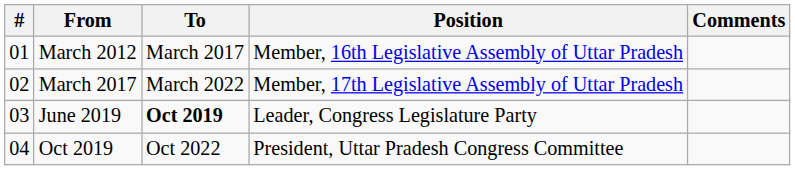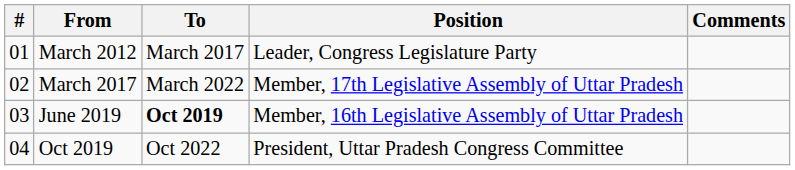March 2012 | Position: Member, 16th Legislative Assembly of Uttar Pradesh -> Leader, Congress Legislature Party
June 2019 | Position: Leader, Congress Legislature Party -> Member, 16th Legislative Assembly of Uttar Pradesh
